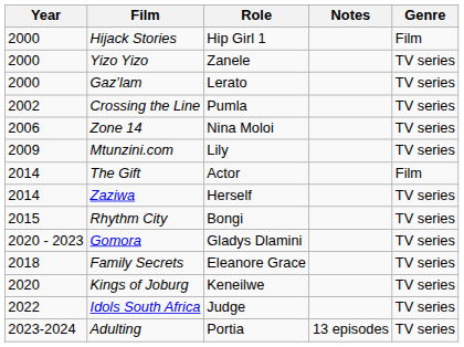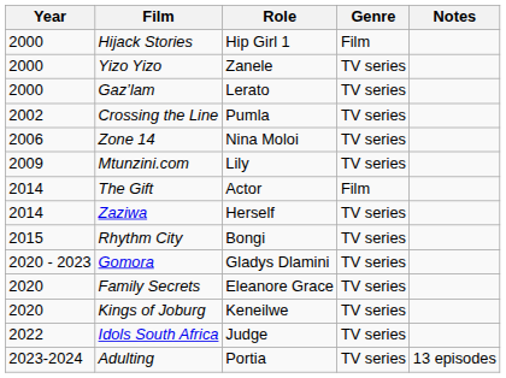columns swapped: Genre <-> Notes
Family Secrets | Year: 2018 -> 2020
